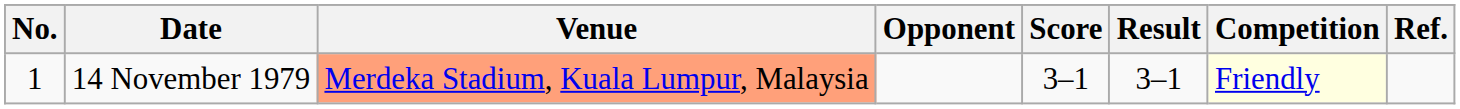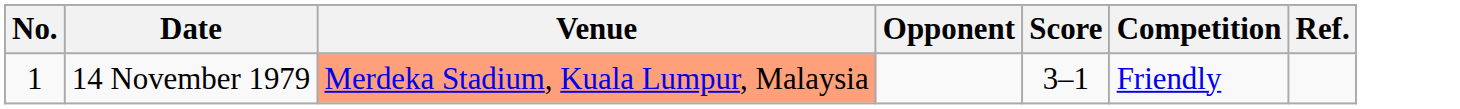- column: Result | 3–1
14 November 1979 | Competition: lightyellow background -> no background
